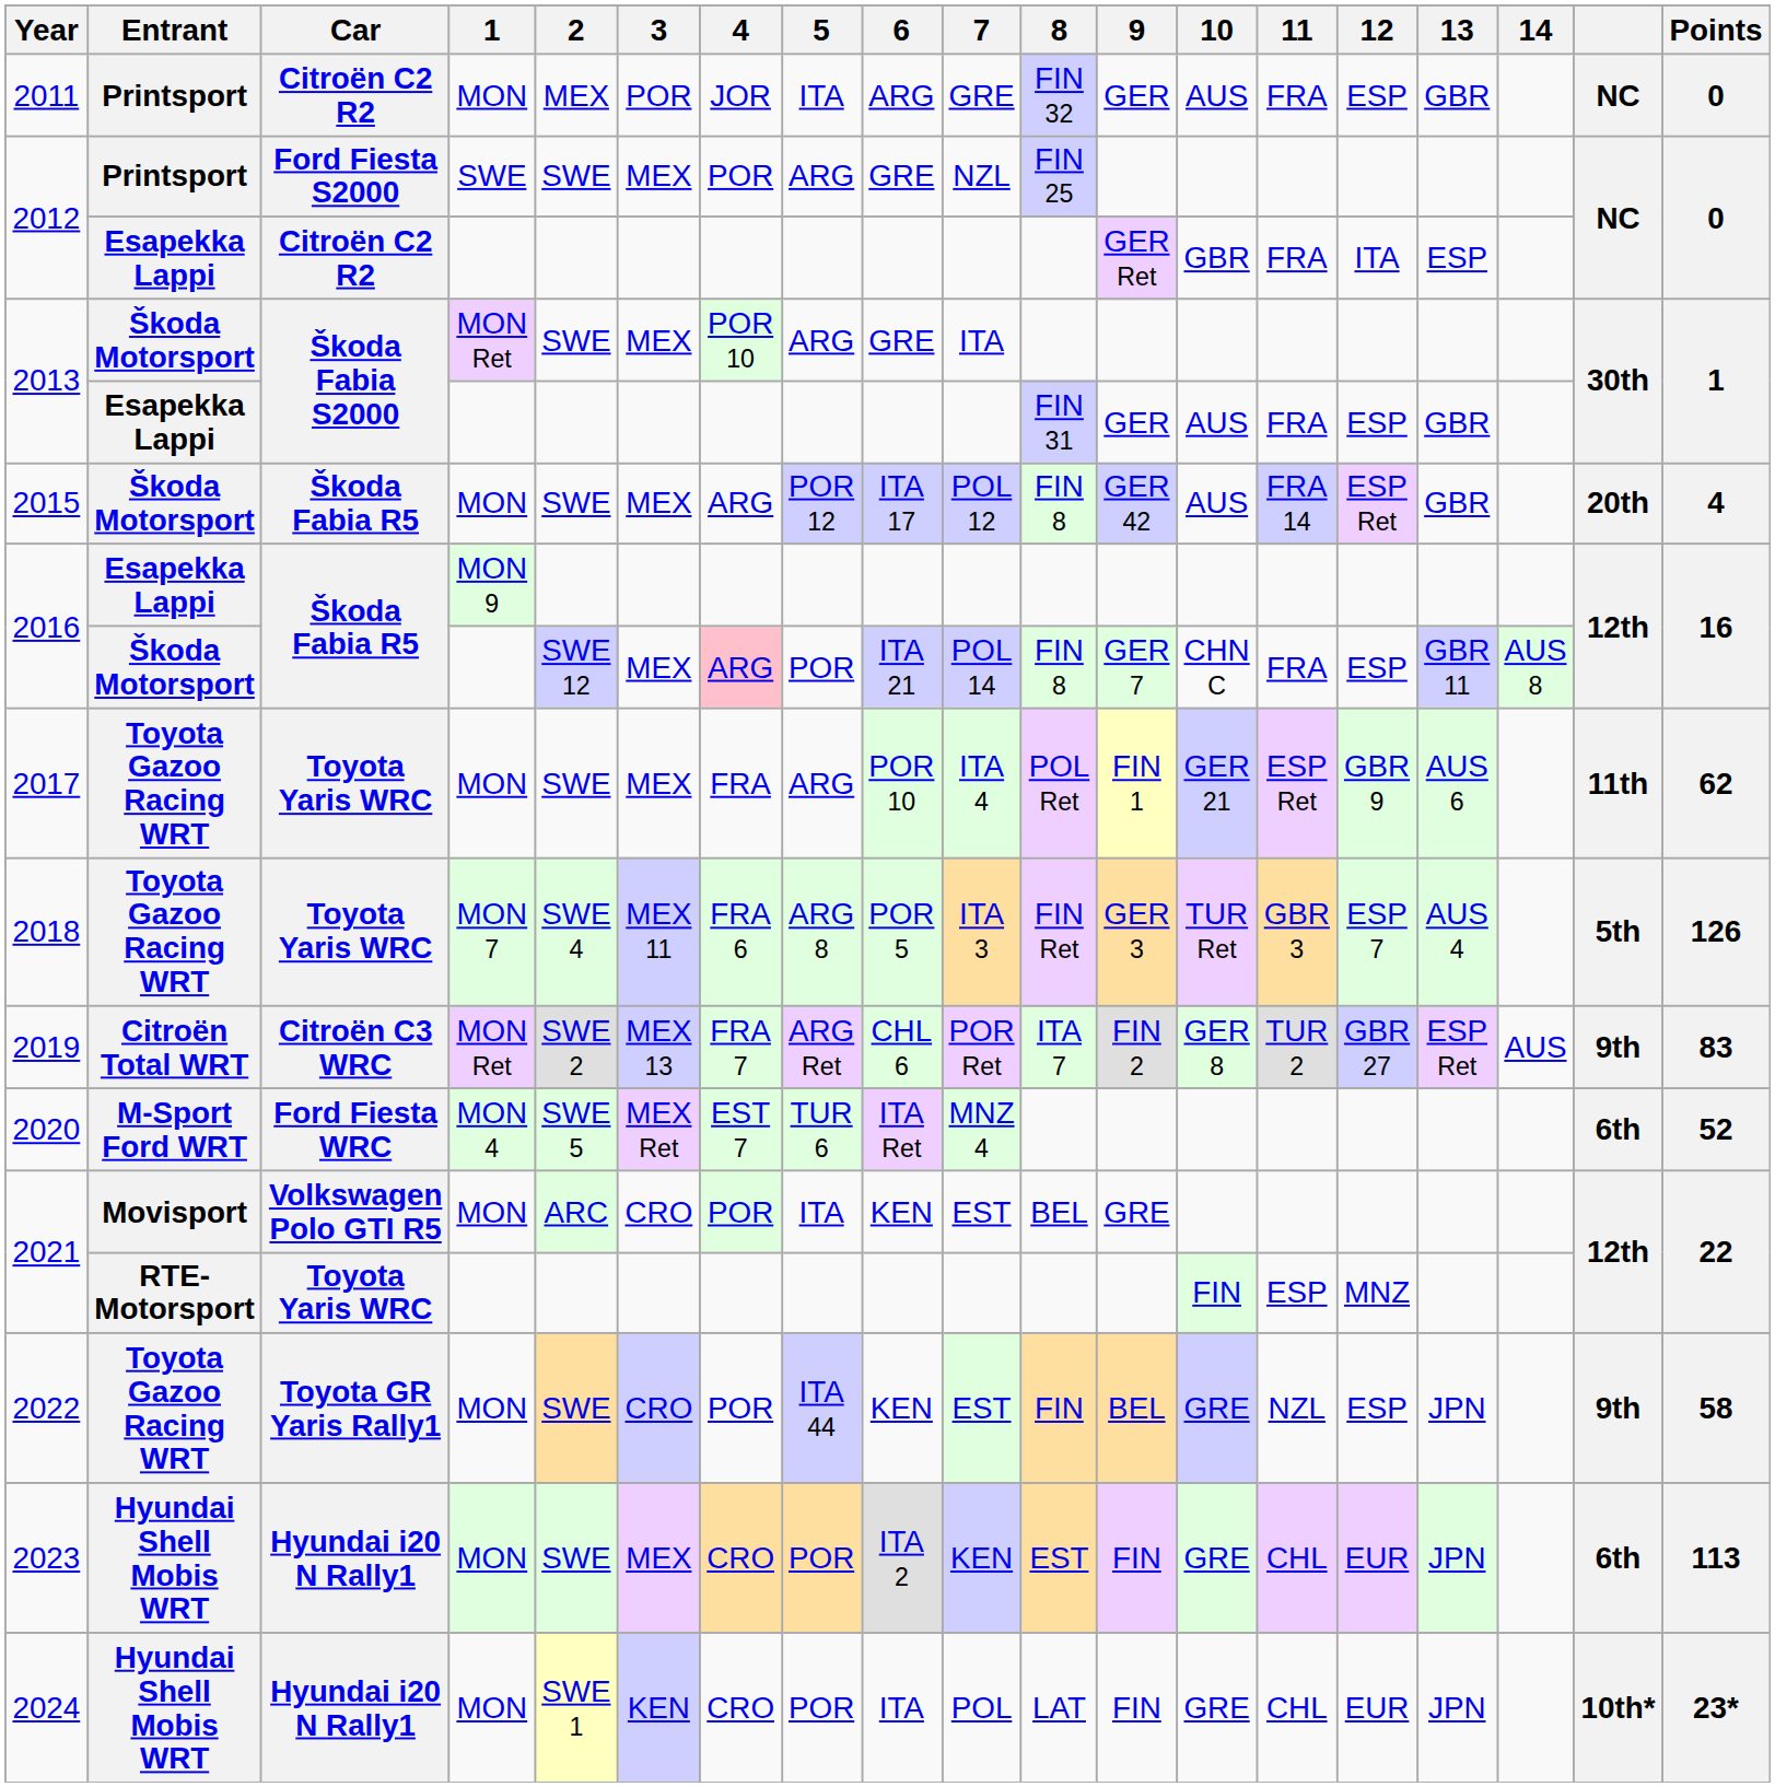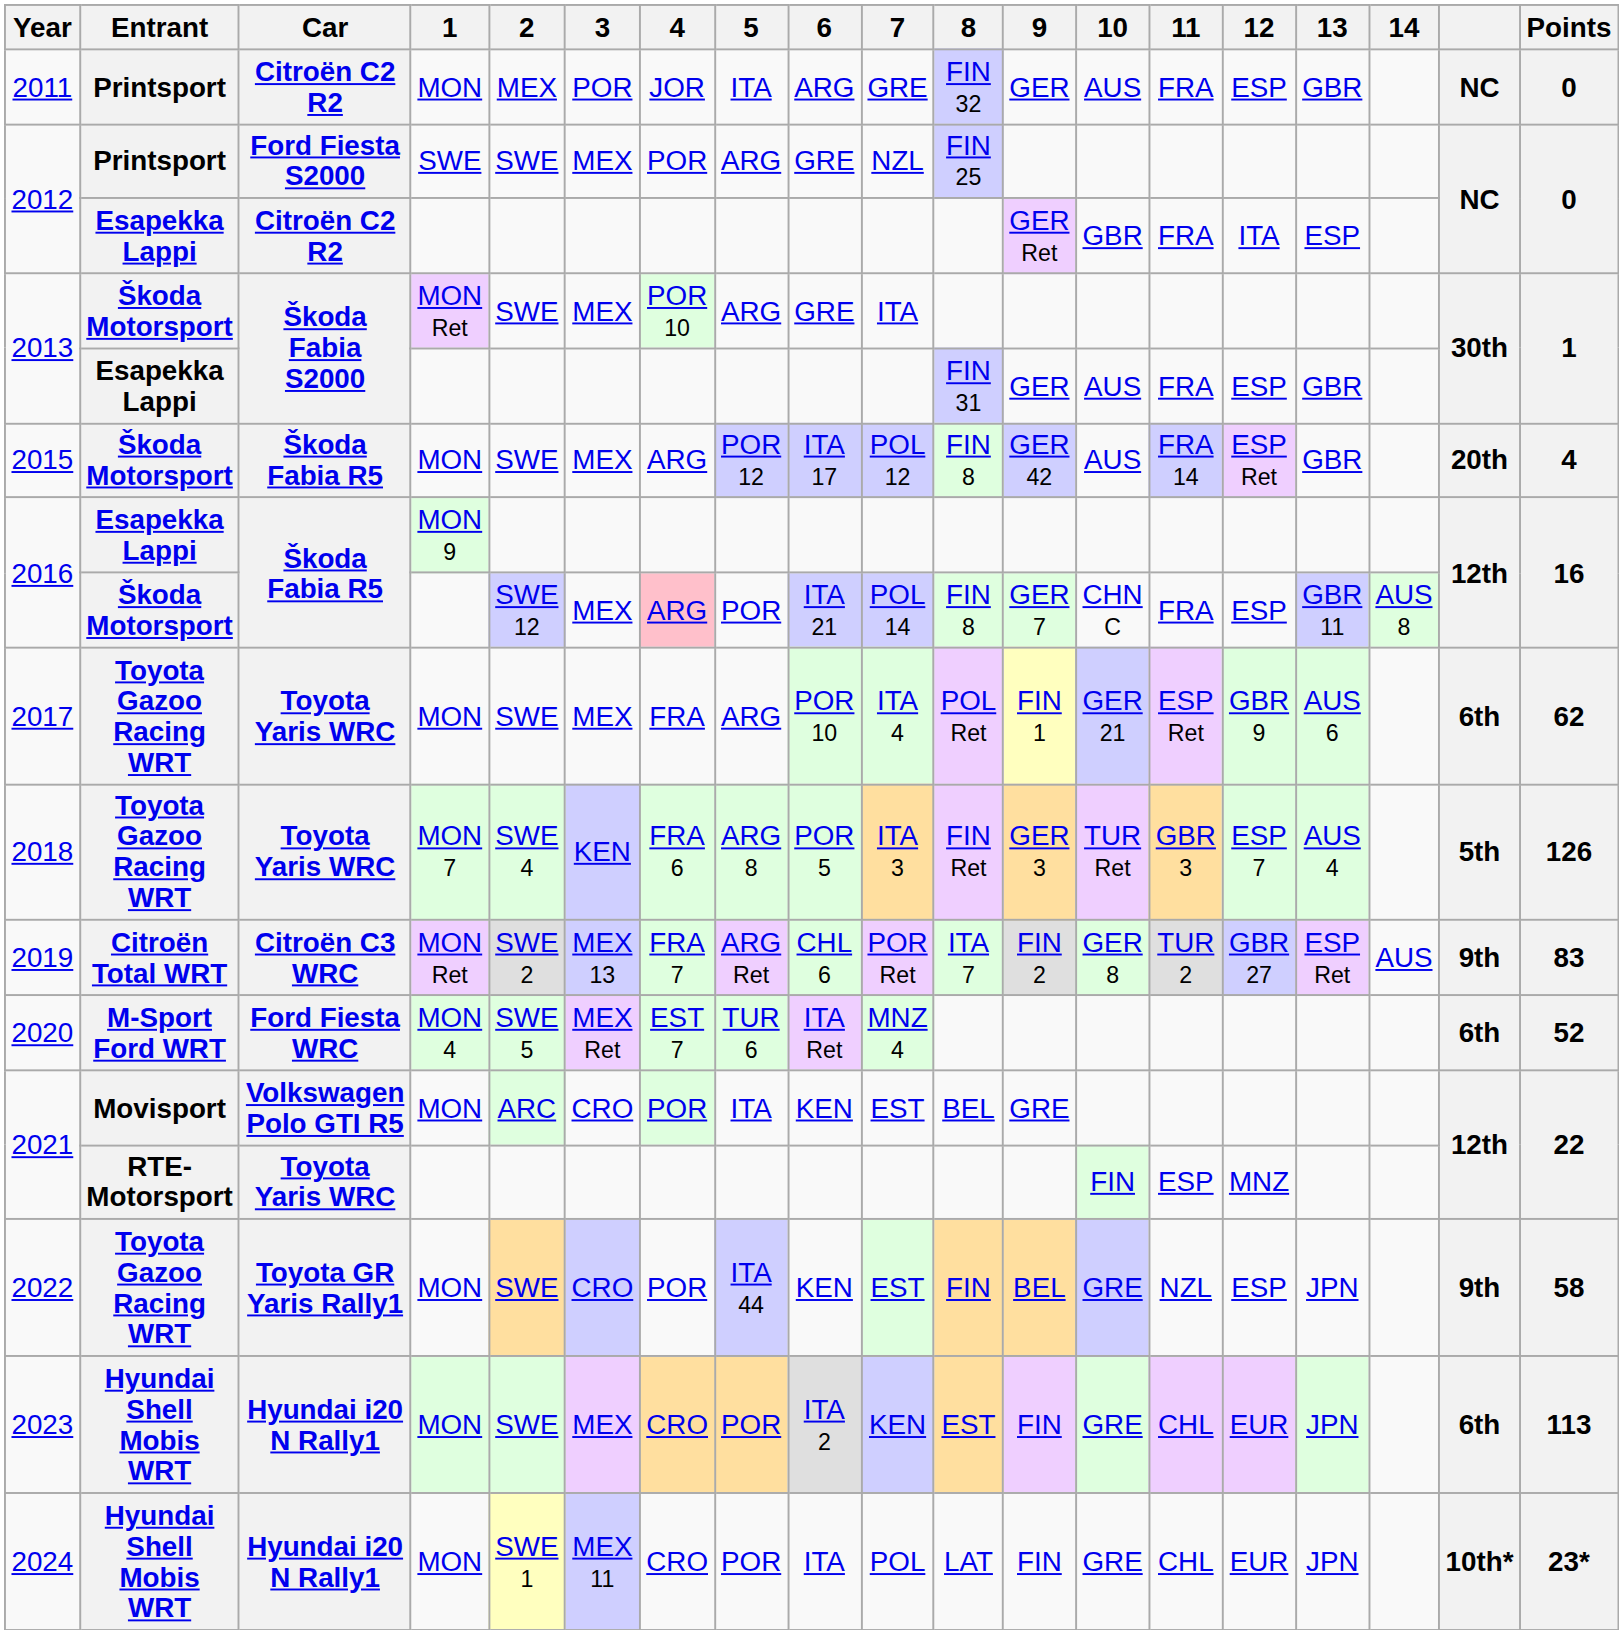2017 | column 18: 11th -> 6th
2018 | 3: MEX 11 -> KEN
2024 | 3: KEN -> MEX 11
